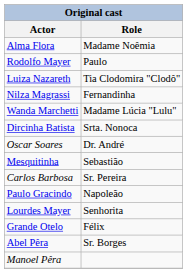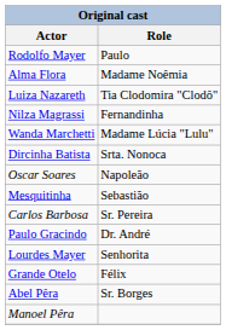rows swapped: Alma Flora <-> Rodolfo Mayer
Oscar Soares | Role: Dr. André -> Napoleão
Paulo Gracindo | Role: Napoleão -> Dr. André
